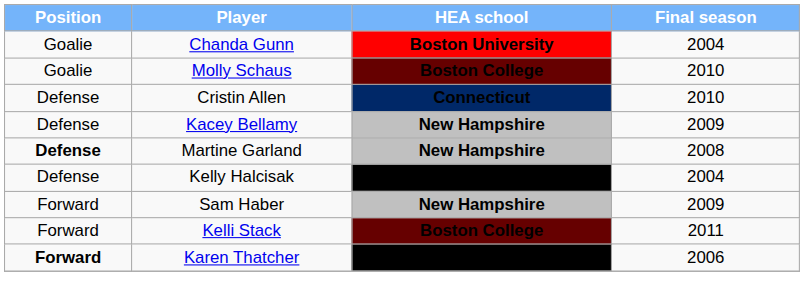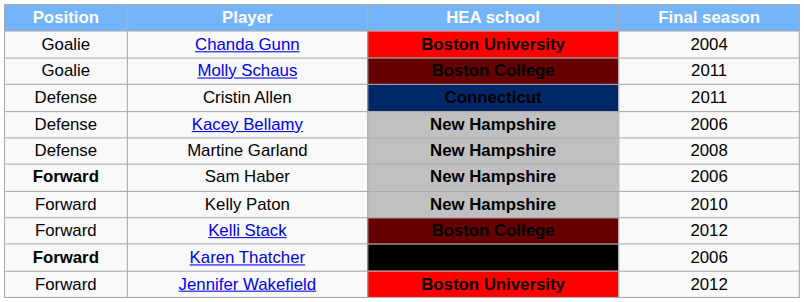Molly Schaus | Final season: 2010 -> 2011
Cristin Allen | Final season: 2010 -> 2011
Kacey Bellamy | Final season: 2009 -> 2006
Martine Garland | Position: bold -> normal
- row: Defense | Kelly Halcisak | Providence | 2004
Sam Haber | Position: normal -> bold
Sam Haber | Final season: 2009 -> 2006
+ row: Forward | Kelly Paton | New Hampshire | 2010
Kelli Stack | Final season: 2011 -> 2012
+ row: Forward | Jennifer Wakefield | Boston University | 2012
